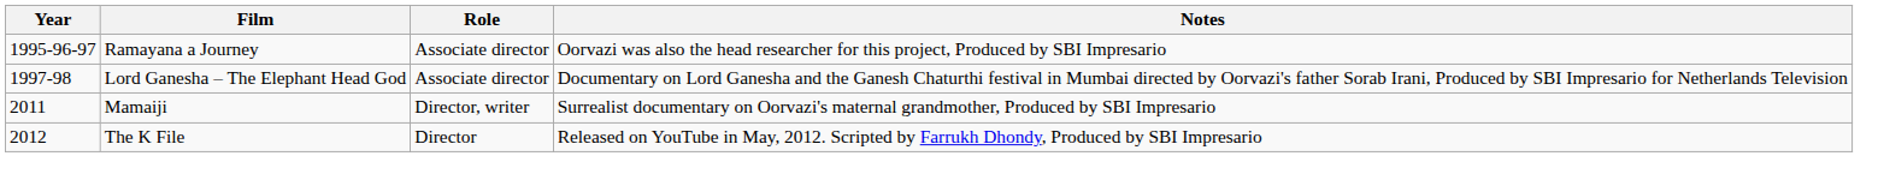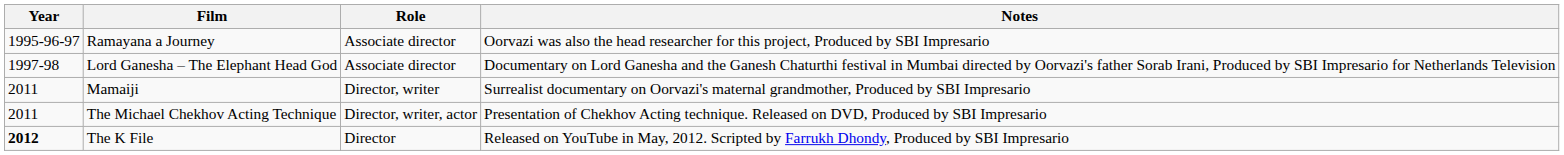+ row: 2011 | The Michael Chekhov Acting Technique | Director, writer, actor | Presentation of Chekhov Acting technique. Released on DVD, Produced by SBI Impresario
The K File | Year: normal -> bold
